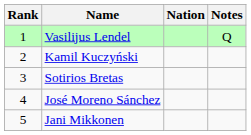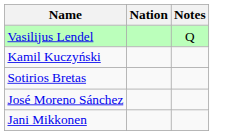- column: Rank | 1 | 2 | 3 | 4 | 5
